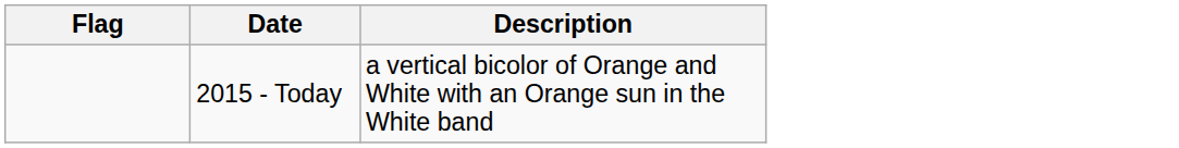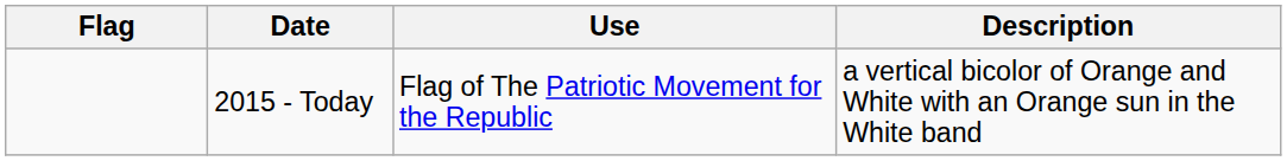+ column: Use | Flag of The Patriotic Movement for the Republic
